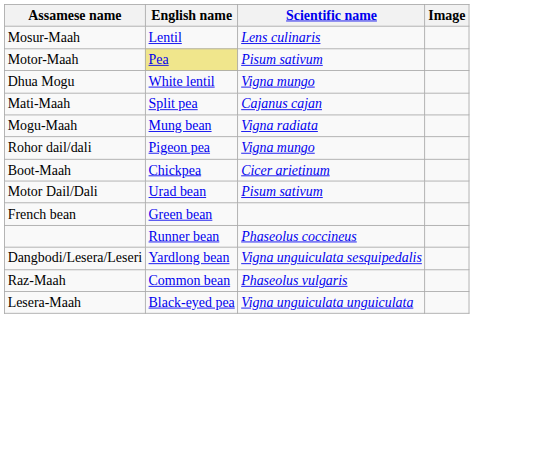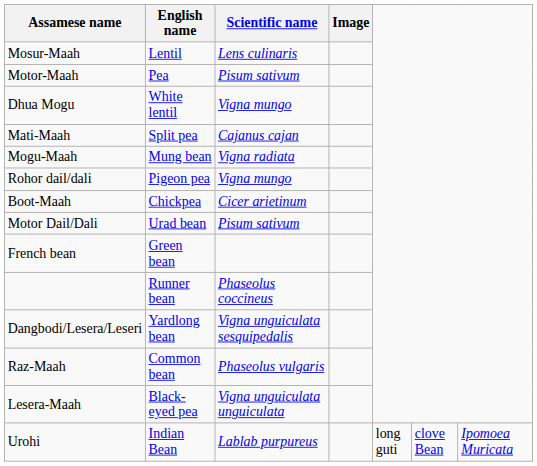Motor-Maah | English name: khaki background -> no background
+ row: Urohi | Indian Bean | Lablab purpureus | long guti | clove Bean | Ipomoea Muricata
